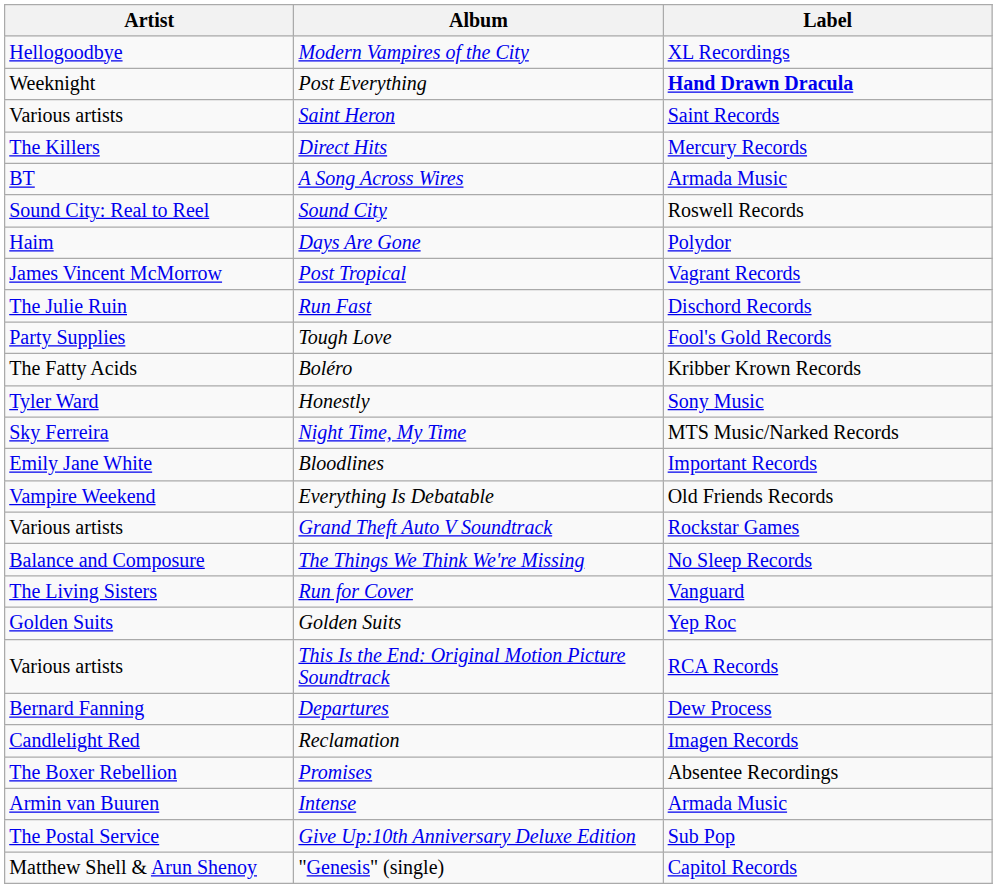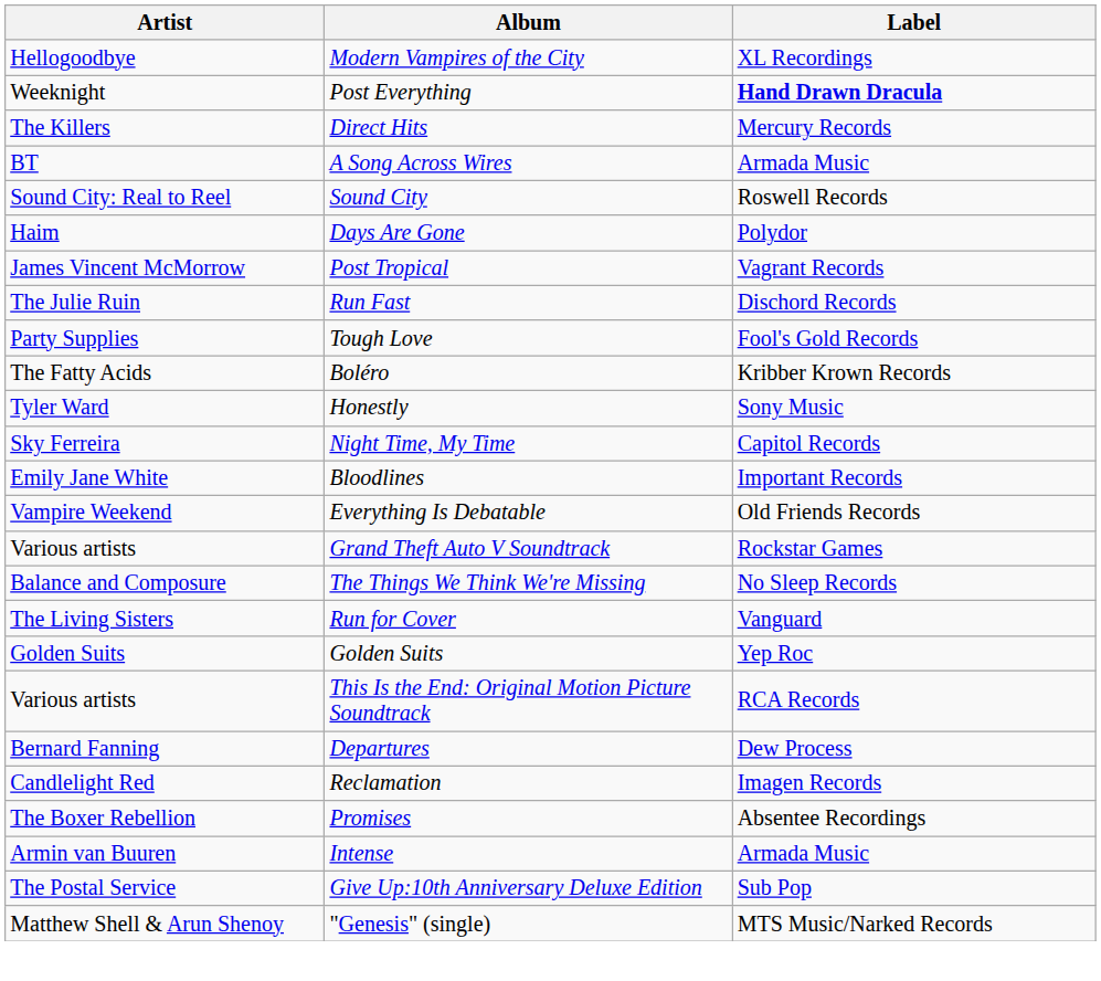- row: Various artists | Saint Heron | Saint Records
Night Time, My Time | Label: MTS Music/Narked Records -> Capitol Records
"Genesis" (single) | Label: Capitol Records -> MTS Music/Narked Records
